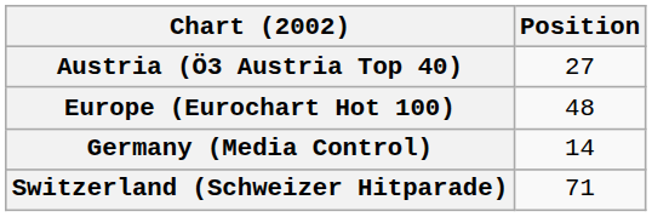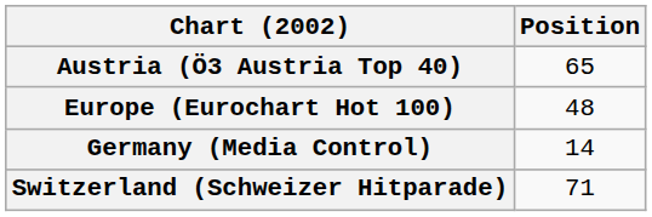Austria (Ö3 Austria Top 40) | Position: 27 -> 65
